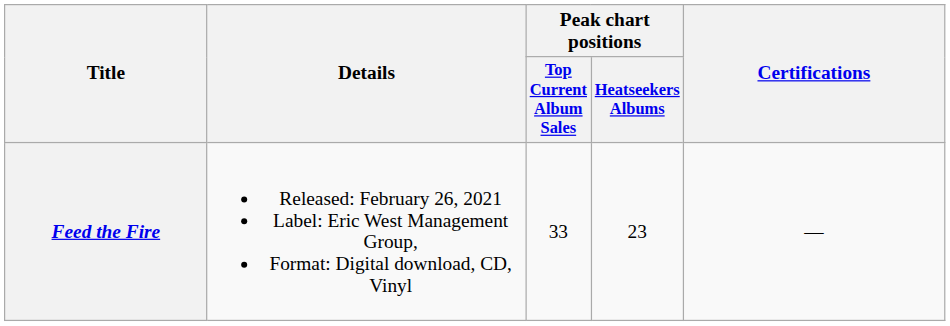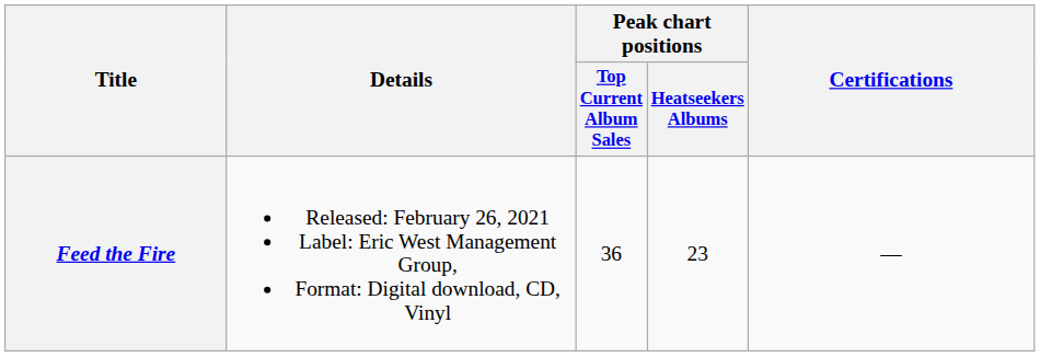Feed the Fire | Peak chart positions / Top Current Album Sales: 33 -> 36
